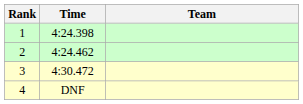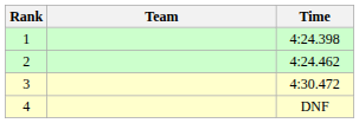columns swapped: Team <-> Time
